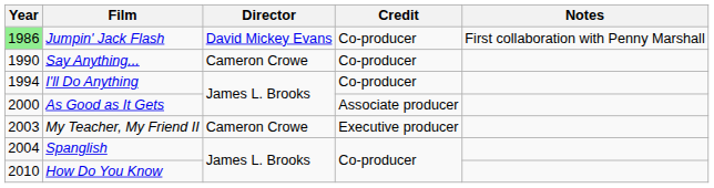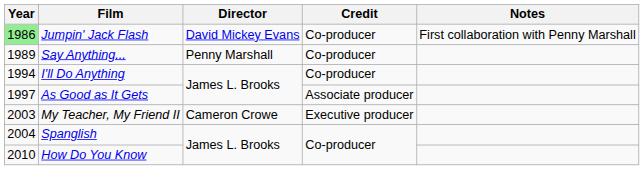Say Anything... | Year: 1990 -> 1989
Say Anything... | Director: Cameron Crowe -> Penny Marshall
As Good as It Gets | Year: 2000 -> 1997
